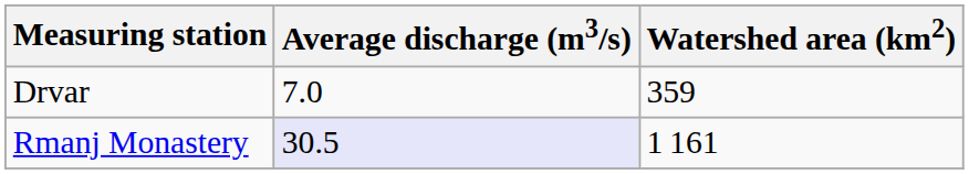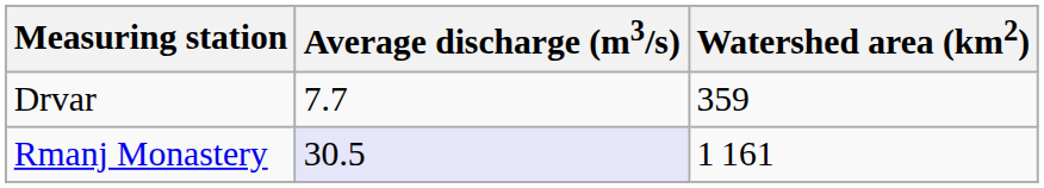Drvar | Average discharge (m3/s): 7.0 -> 7.7
